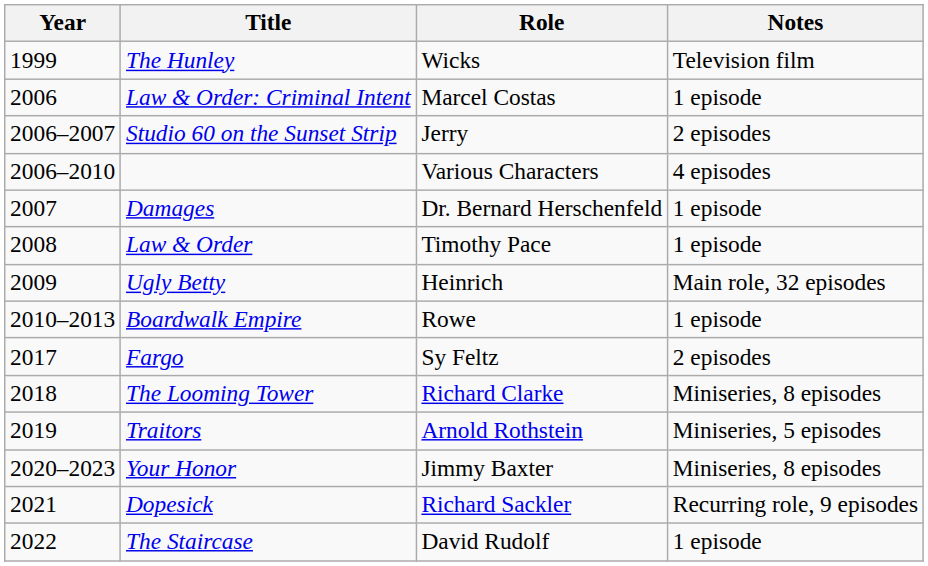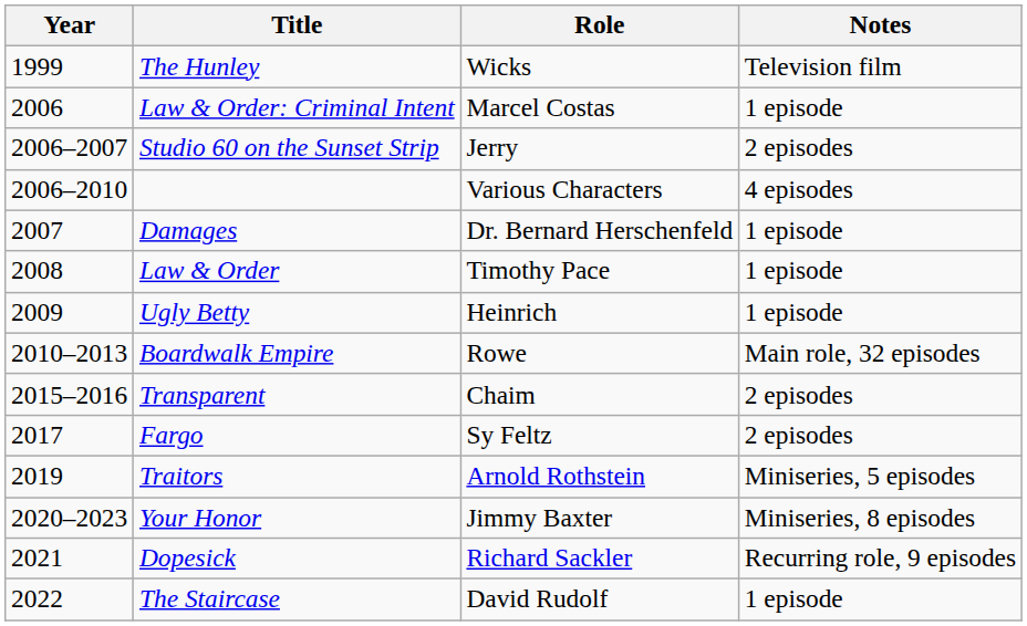Ugly Betty | Notes: Main role, 32 episodes -> 1 episode
Boardwalk Empire | Notes: 1 episode -> Main role, 32 episodes
+ row: 2015–2016 | Transparent | Chaim | 2 episodes
- row: 2018 | The Looming Tower | Richard Clarke | Miniseries, 8 episodes
